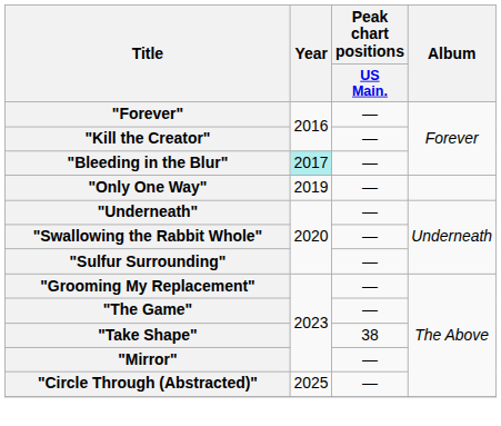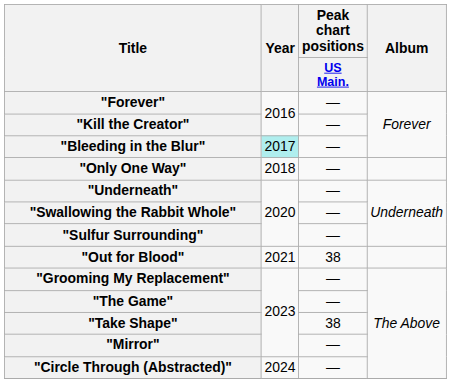"Only One Way" | Year: 2019 -> 2018
+ row: "Out for Blood" | 2021 | 38
"Circle Through (Abstracted)" | Year: 2025 -> 2024
